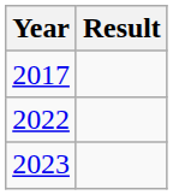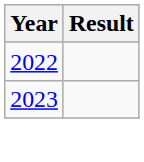- row: 2017
